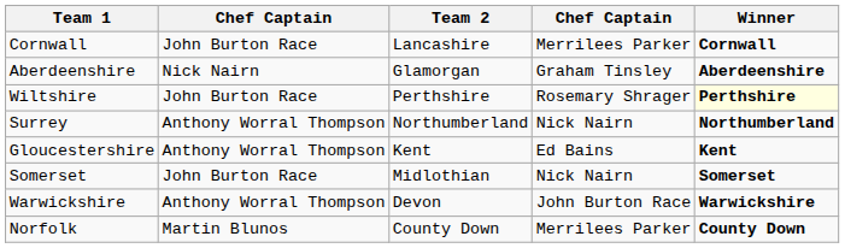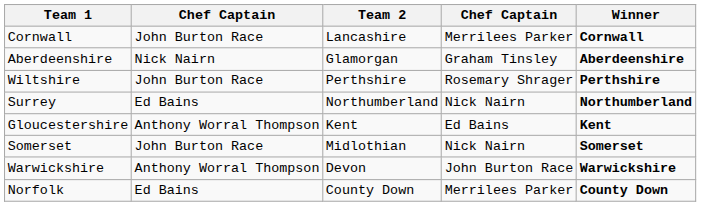Wiltshire | Winner: lightyellow background -> no background
Surrey | column 2: Anthony Worral Thompson -> Ed Bains
Norfolk | column 2: Martin Blunos -> Ed Bains
